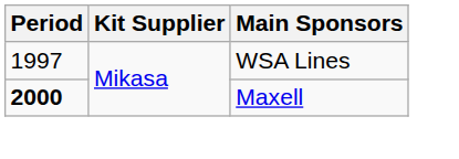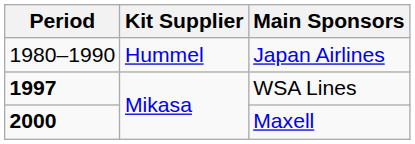+ row: 1980–1990 | Hummel | Japan Airlines
WSA Lines | Period: normal -> bold
